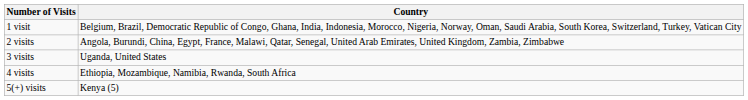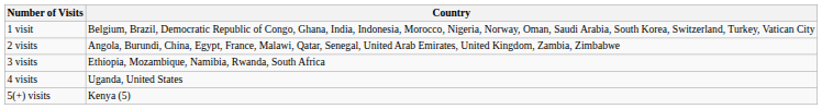3 visits | Country: Uganda, United States -> Ethiopia, Mozambique, Namibia, Rwanda, South Africa
4 visits | Country: Ethiopia, Mozambique, Namibia, Rwanda, South Africa -> Uganda, United States
